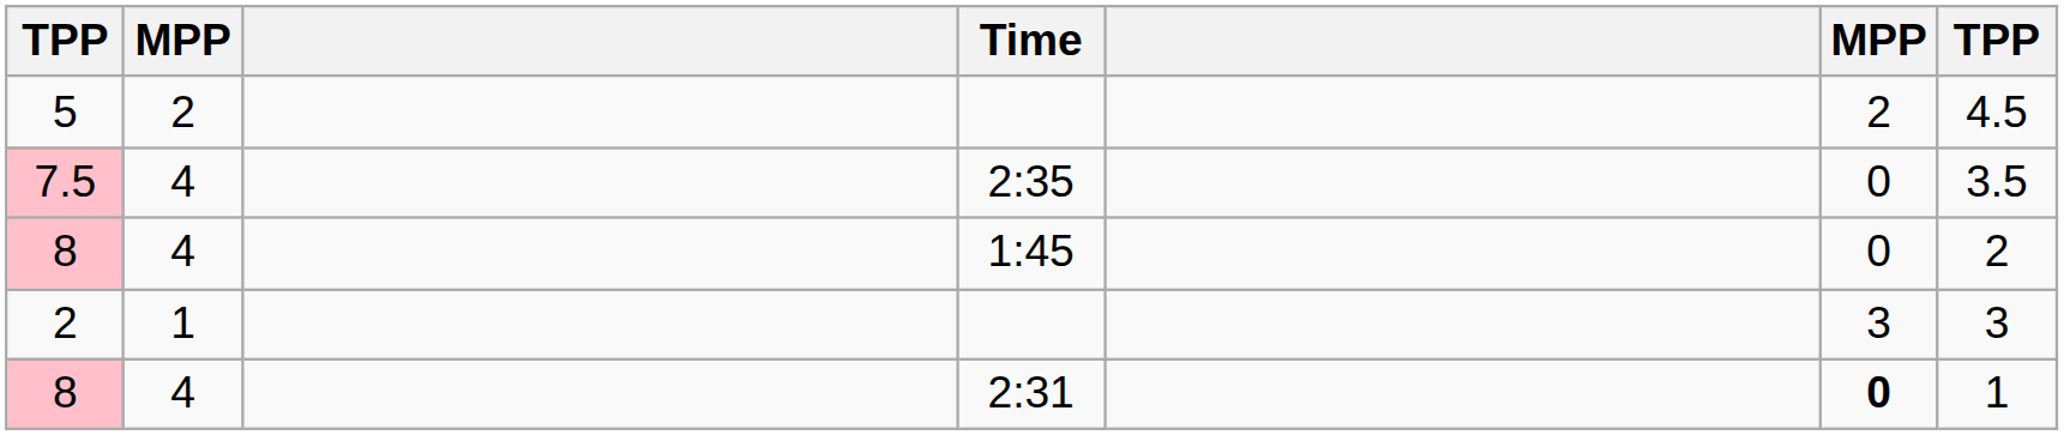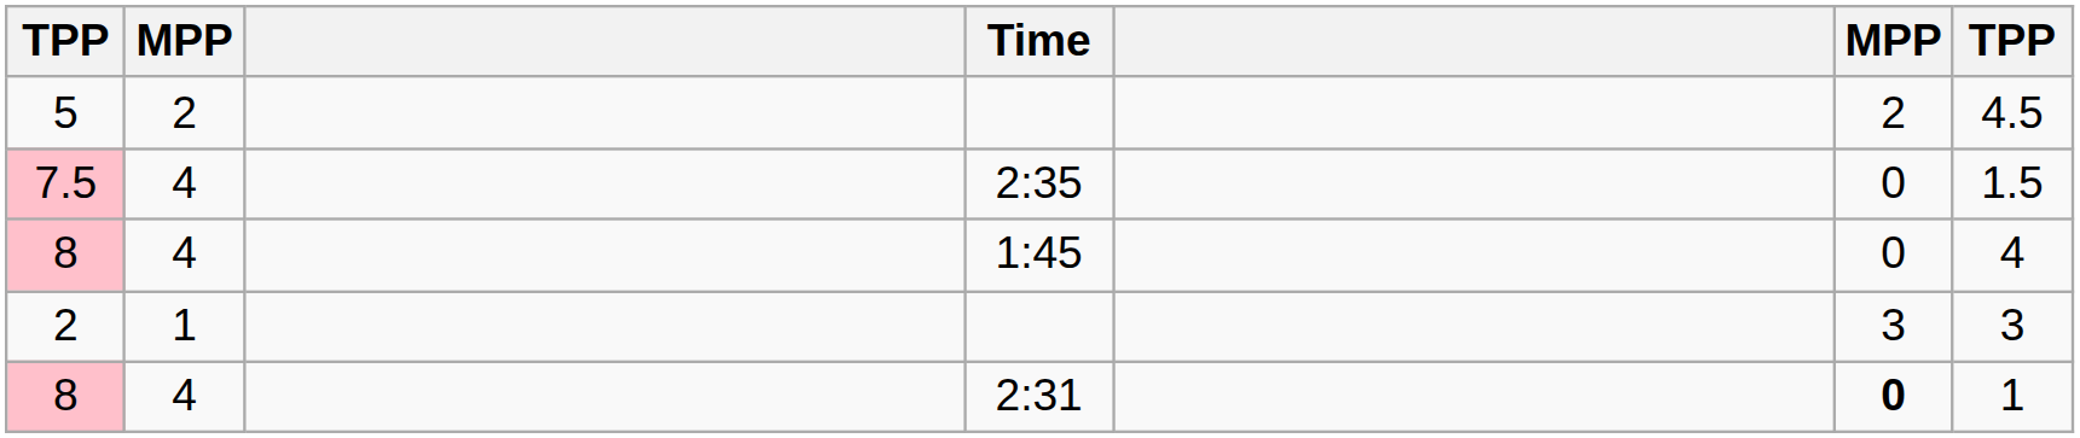7.5 | column 7: 3.5 -> 1.5
8 / 1:45 | column 7: 2 -> 4
